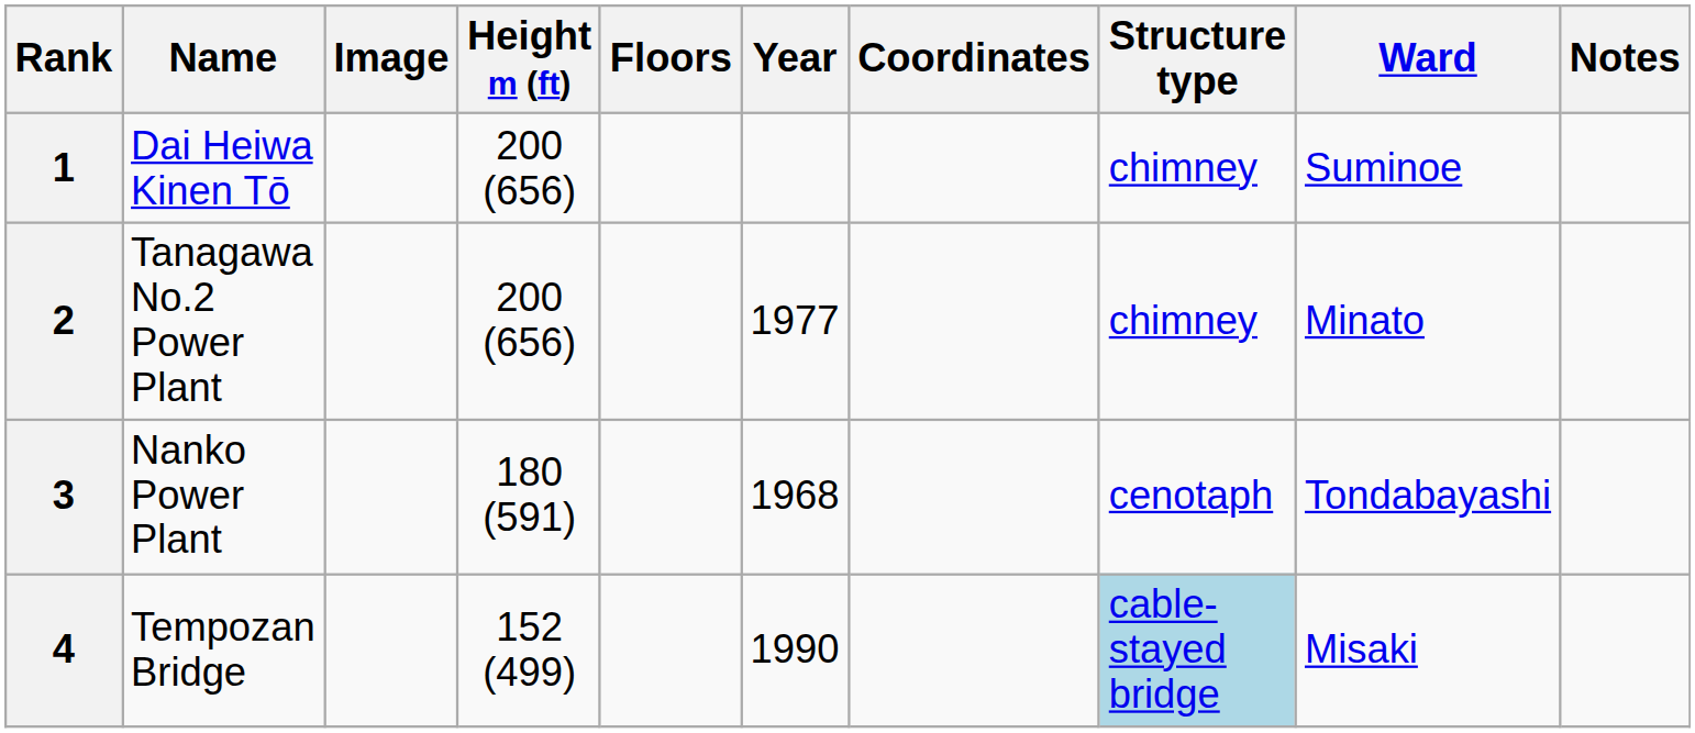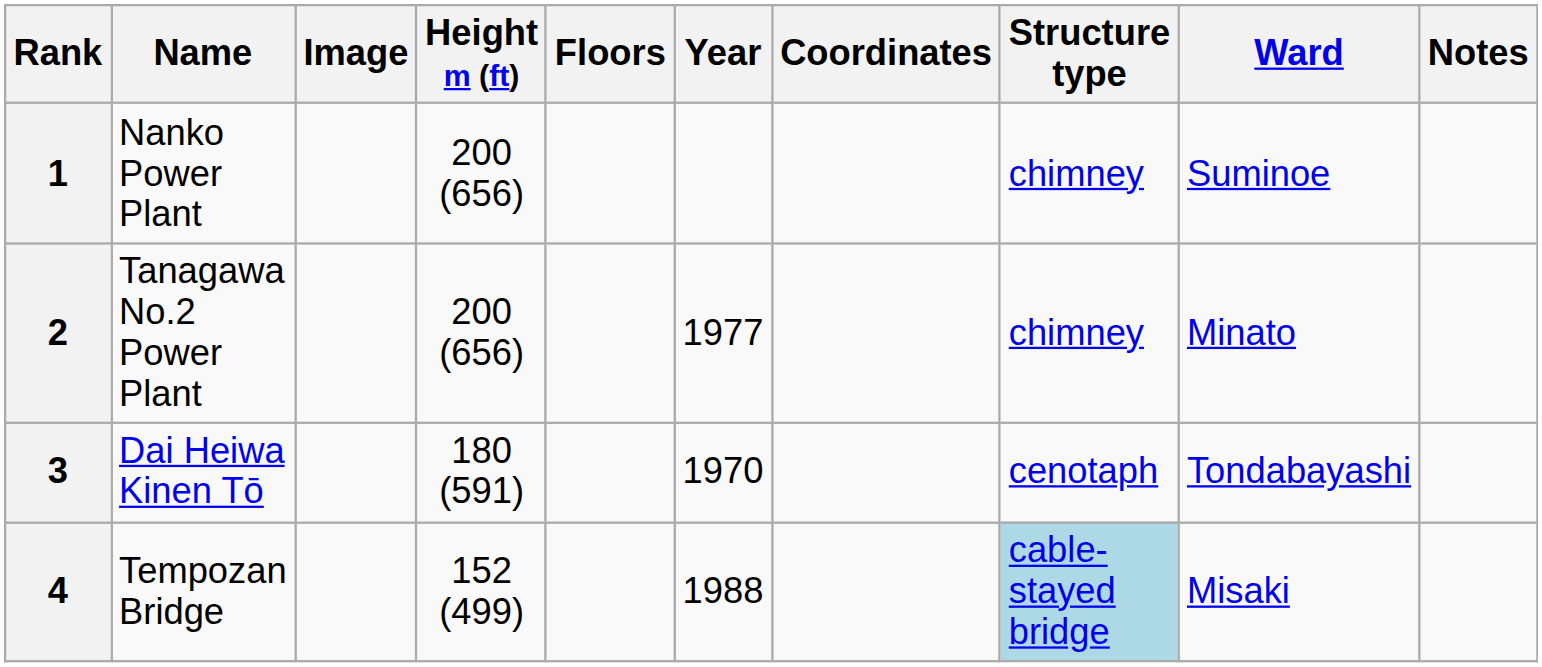1 | Name: Dai Heiwa Kinen Tō -> Nanko Power Plant
3 | Name: Nanko Power Plant -> Dai Heiwa Kinen Tō
3 | Year: 1968 -> 1970
4 | Year: 1990 -> 1988
